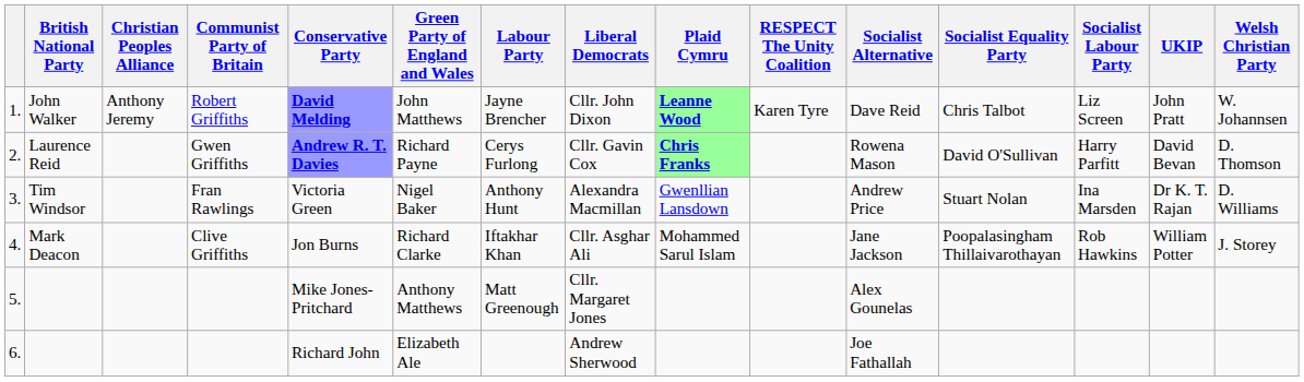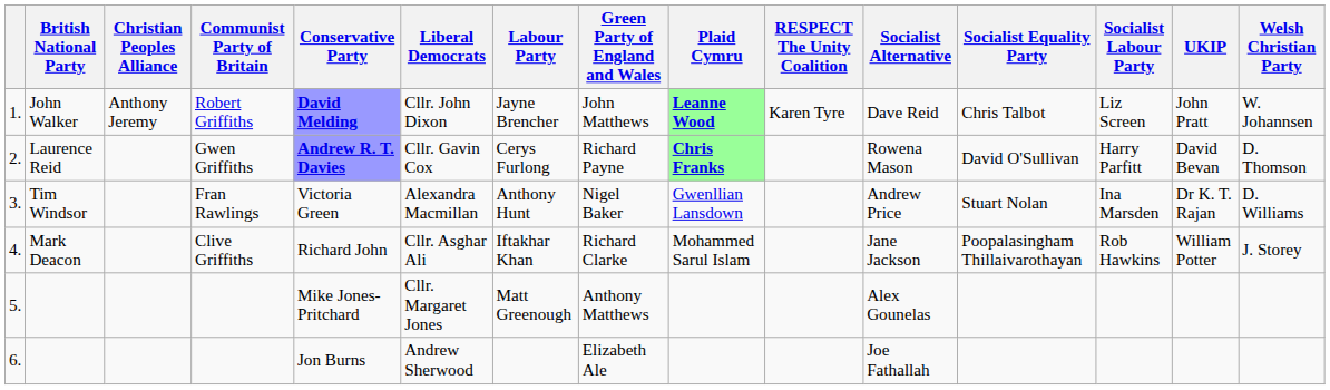columns swapped: Green Party of England and Wales <-> Liberal Democrats
4. | Conservative Party: Jon Burns -> Richard John
6. | Conservative Party: Richard John -> Jon Burns
